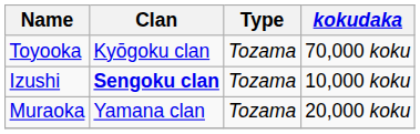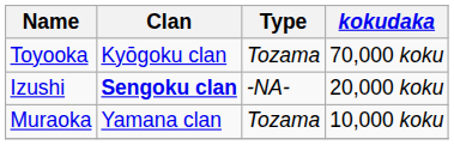Izushi | Type: Tozama -> -NA-
Izushi | kokudaka: 10,000 koku -> 20,000 koku
Muraoka | kokudaka: 20,000 koku -> 10,000 koku
